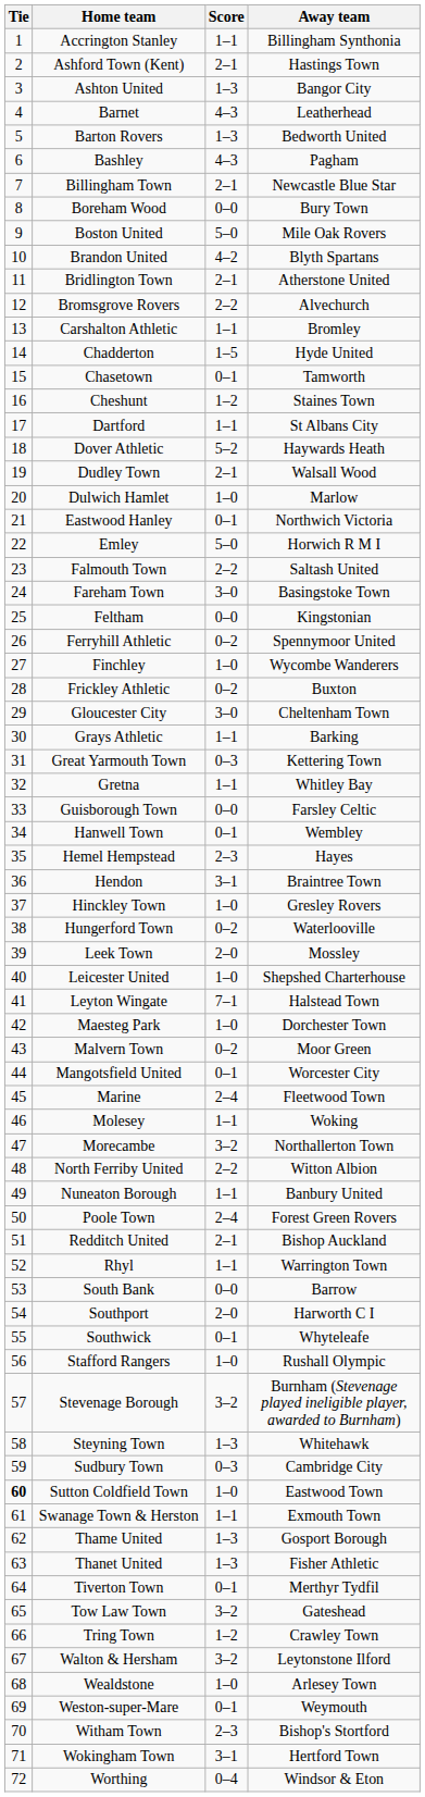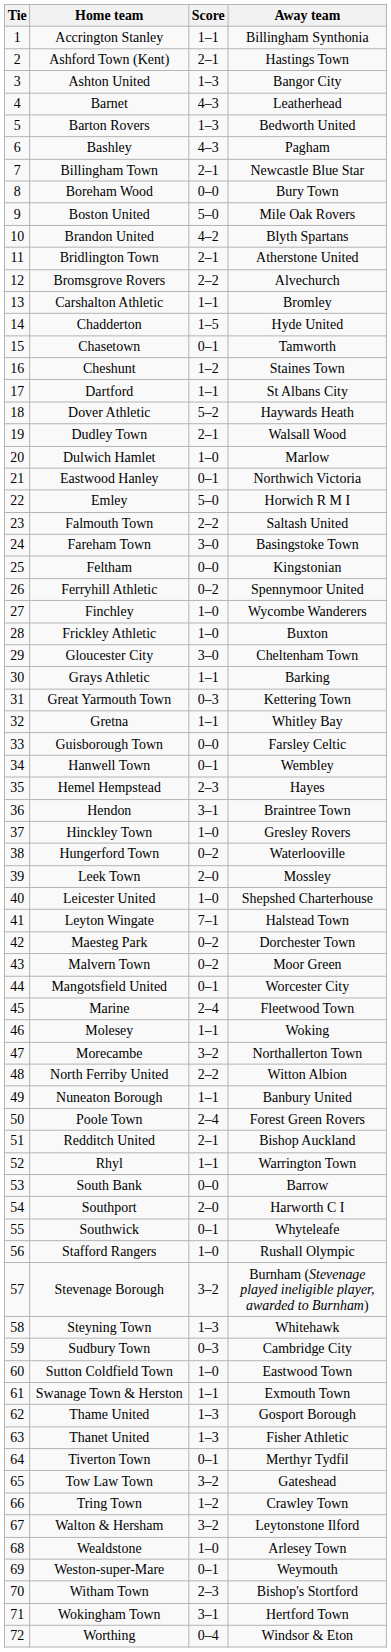Frickley Athletic | Score: 0–2 -> 1–0
Maesteg Park | Score: 1–0 -> 0–2
Sutton Coldfield Town | Tie: bold -> normal
